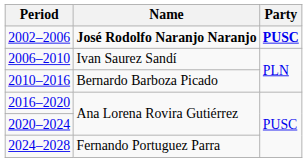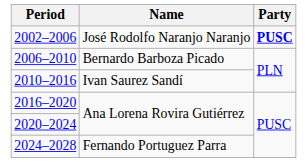2002–2006 | Name: bold -> normal
2006–2010 | Name: Ivan Saurez Sandí -> Bernardo Barboza Picado
2010–2016 | Name: Bernardo Barboza Picado -> Ivan Saurez Sandí
